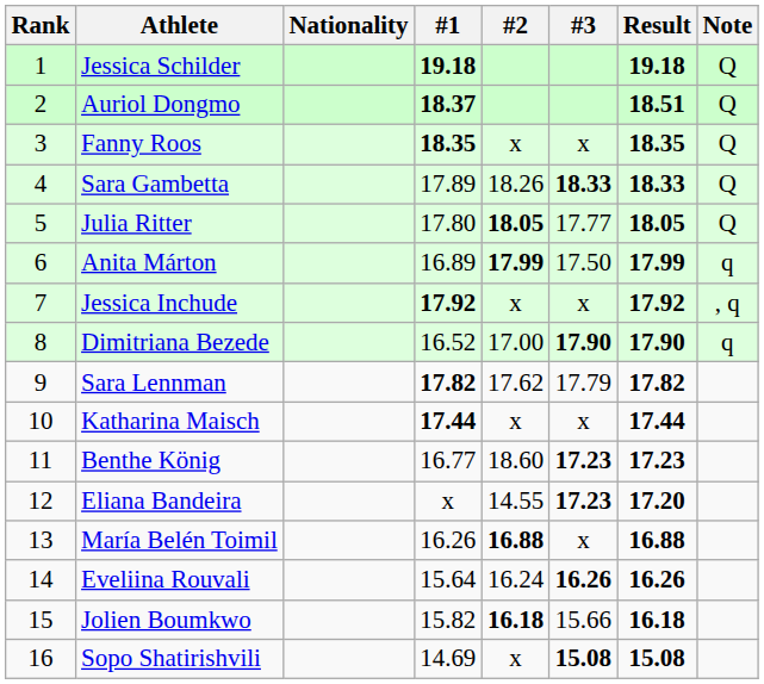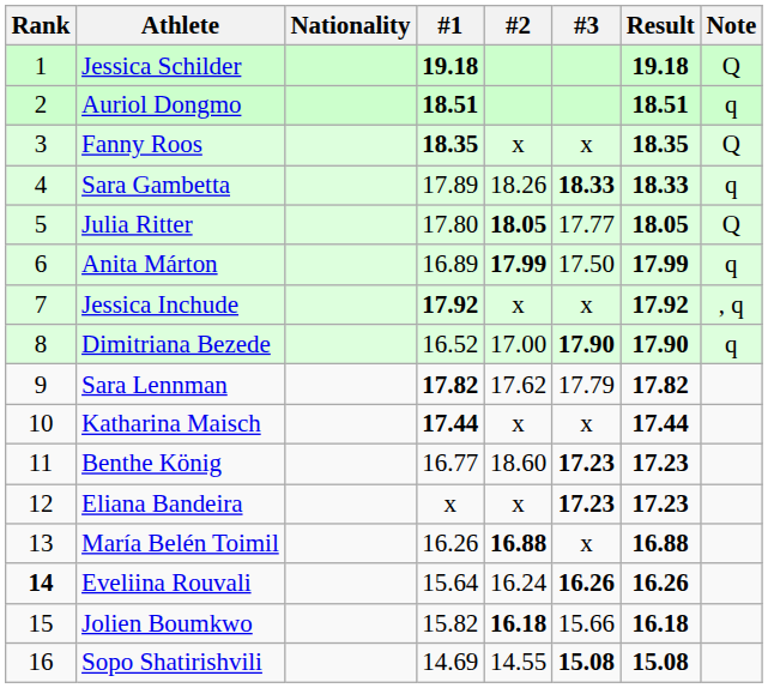Auriol Dongmo | #1: 18.37 -> 18.51
Auriol Dongmo | Note: Q -> q
Sara Gambetta | Note: Q -> q
Eliana Bandeira | #2: 14.55 -> x
Eliana Bandeira | Result: 17.20 -> 17.23
Eveliina Rouvali | Rank: normal -> bold
Sopo Shatirishvili | #2: x -> 14.55
